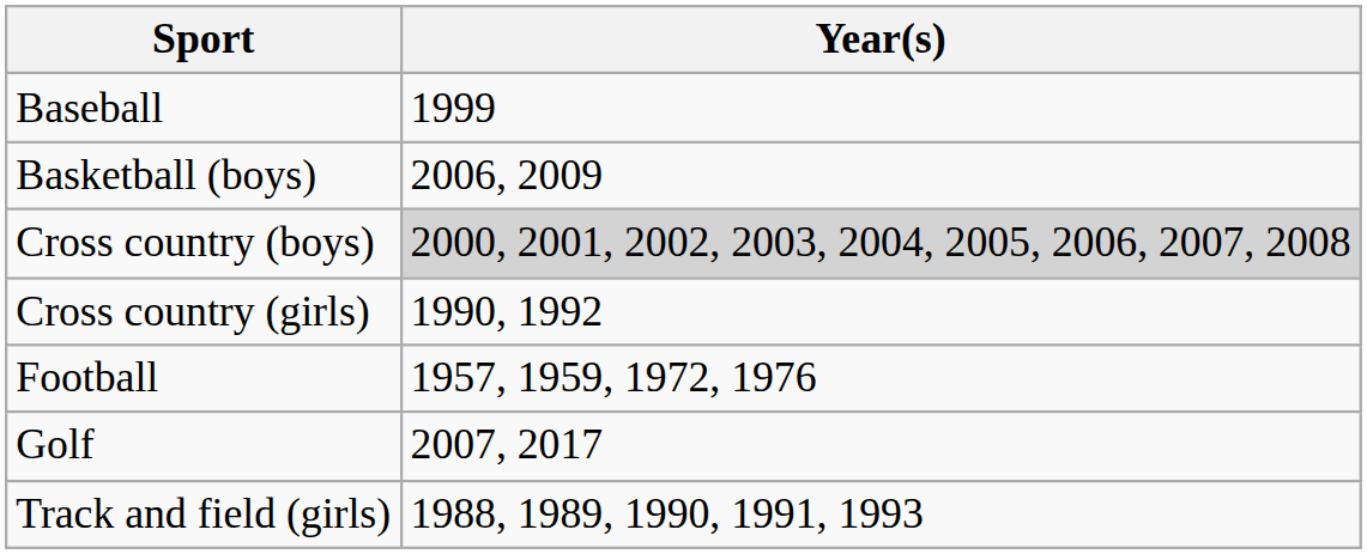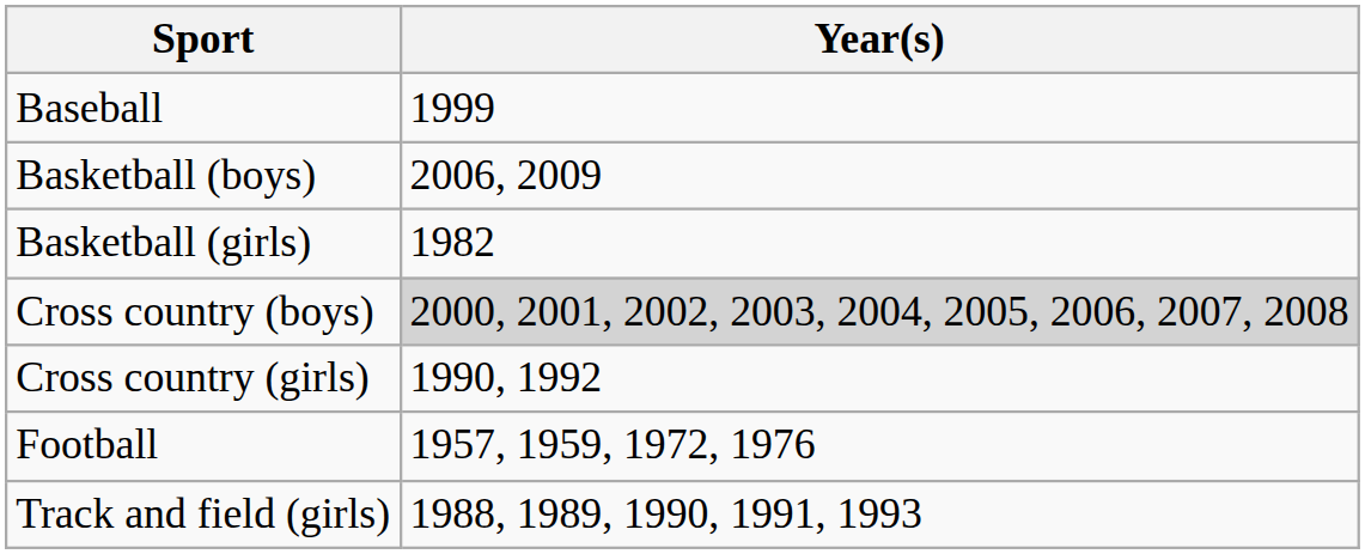+ row: Basketball (girls) | 1982
- row: Golf | 2007, 2017
